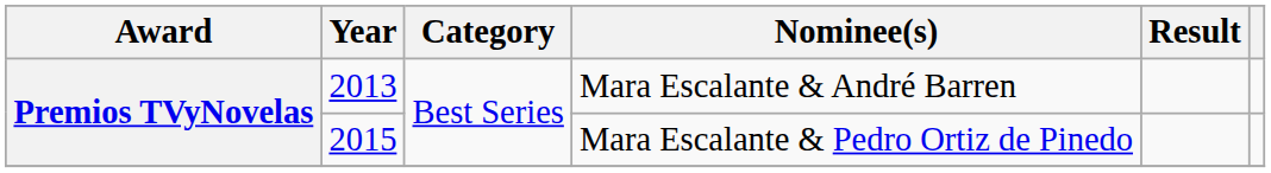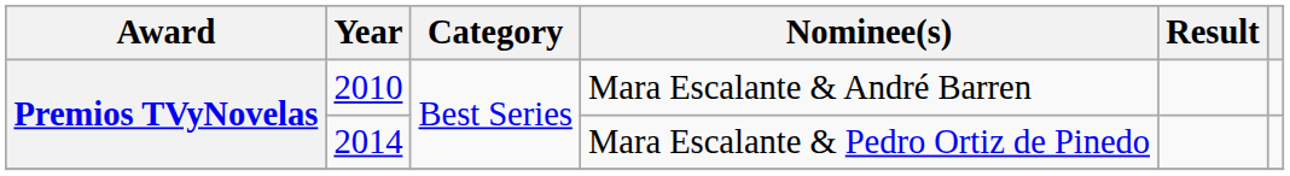Mara Escalante & André Barren | Year: 2013 -> 2010
Mara Escalante & Pedro Ortiz de Pinedo | Year: 2015 -> 2014
